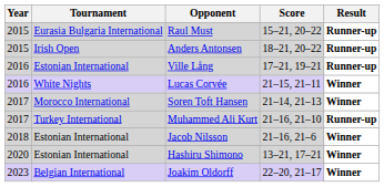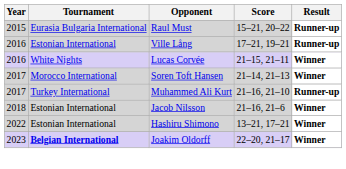- row: 2015 | Irish Open | Anders Antonsen | 18–21, 20–22 | Runner-up
Hashiru Shimono | Year: 2020 -> 2022
Joakim Oldorff | Tournament: normal -> bold
